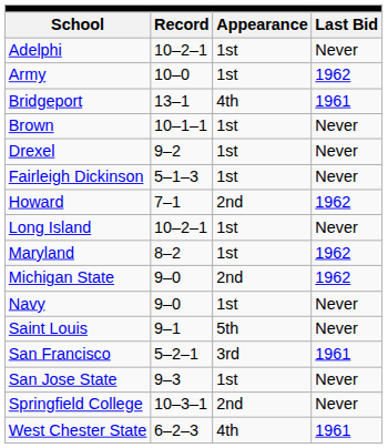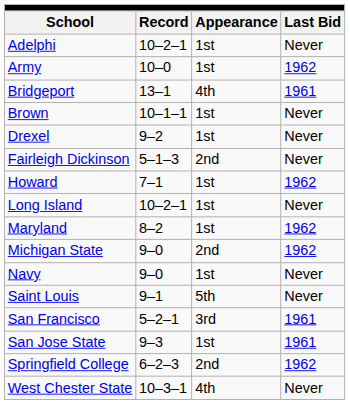Fairleigh Dickinson | Appearance: 1st -> 2nd
Howard | Appearance: 2nd -> 1st
San Jose State | Last Bid: Never -> 1961
Springfield College | Record: 10–3–1 -> 6–2–3
Springfield College | Last Bid: Never -> 1962
West Chester State | Record: 6–2–3 -> 10–3–1
West Chester State | Last Bid: 1961 -> Never
